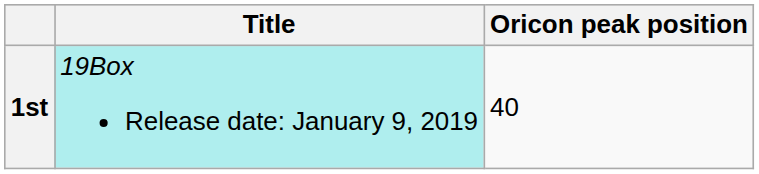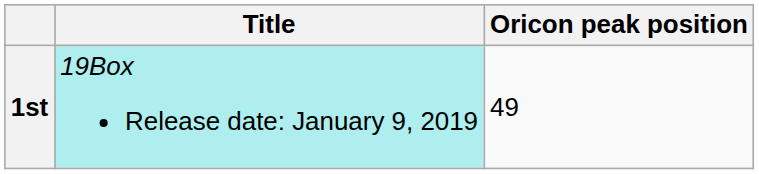1st | Oricon peak position: 40 -> 49
